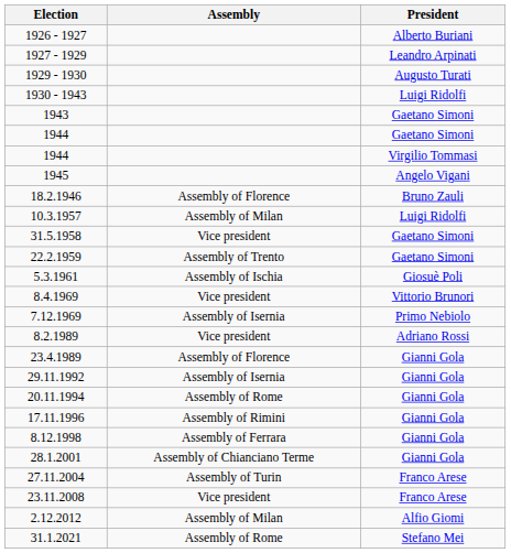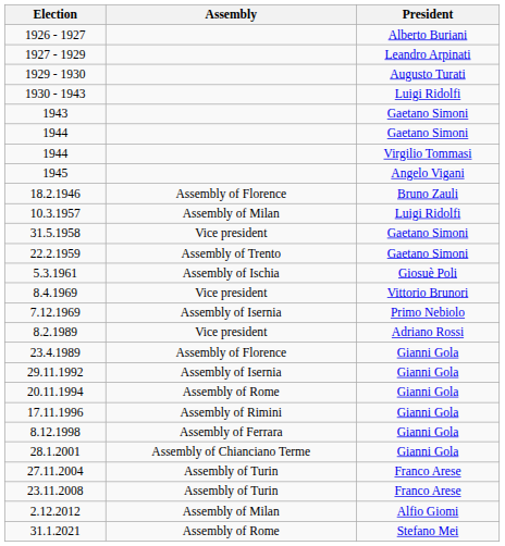23.11.2008 | Assembly: Vice president -> Assembly of Turin
